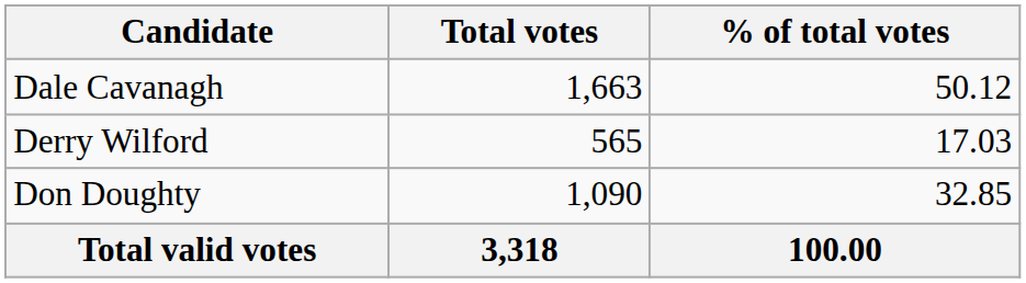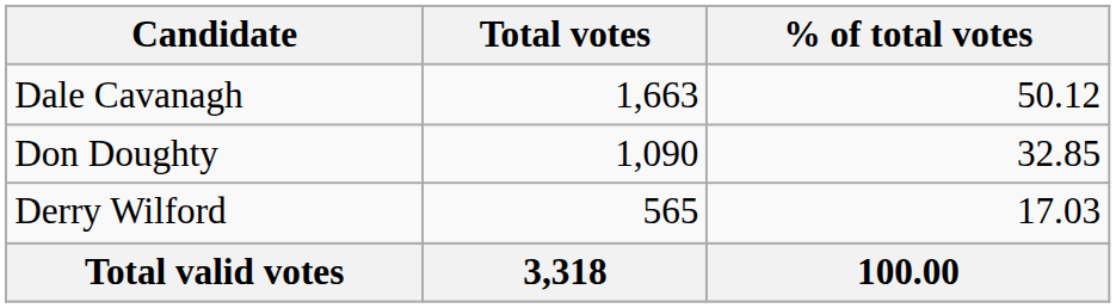rows swapped: Don Doughty <-> Derry Wilford
